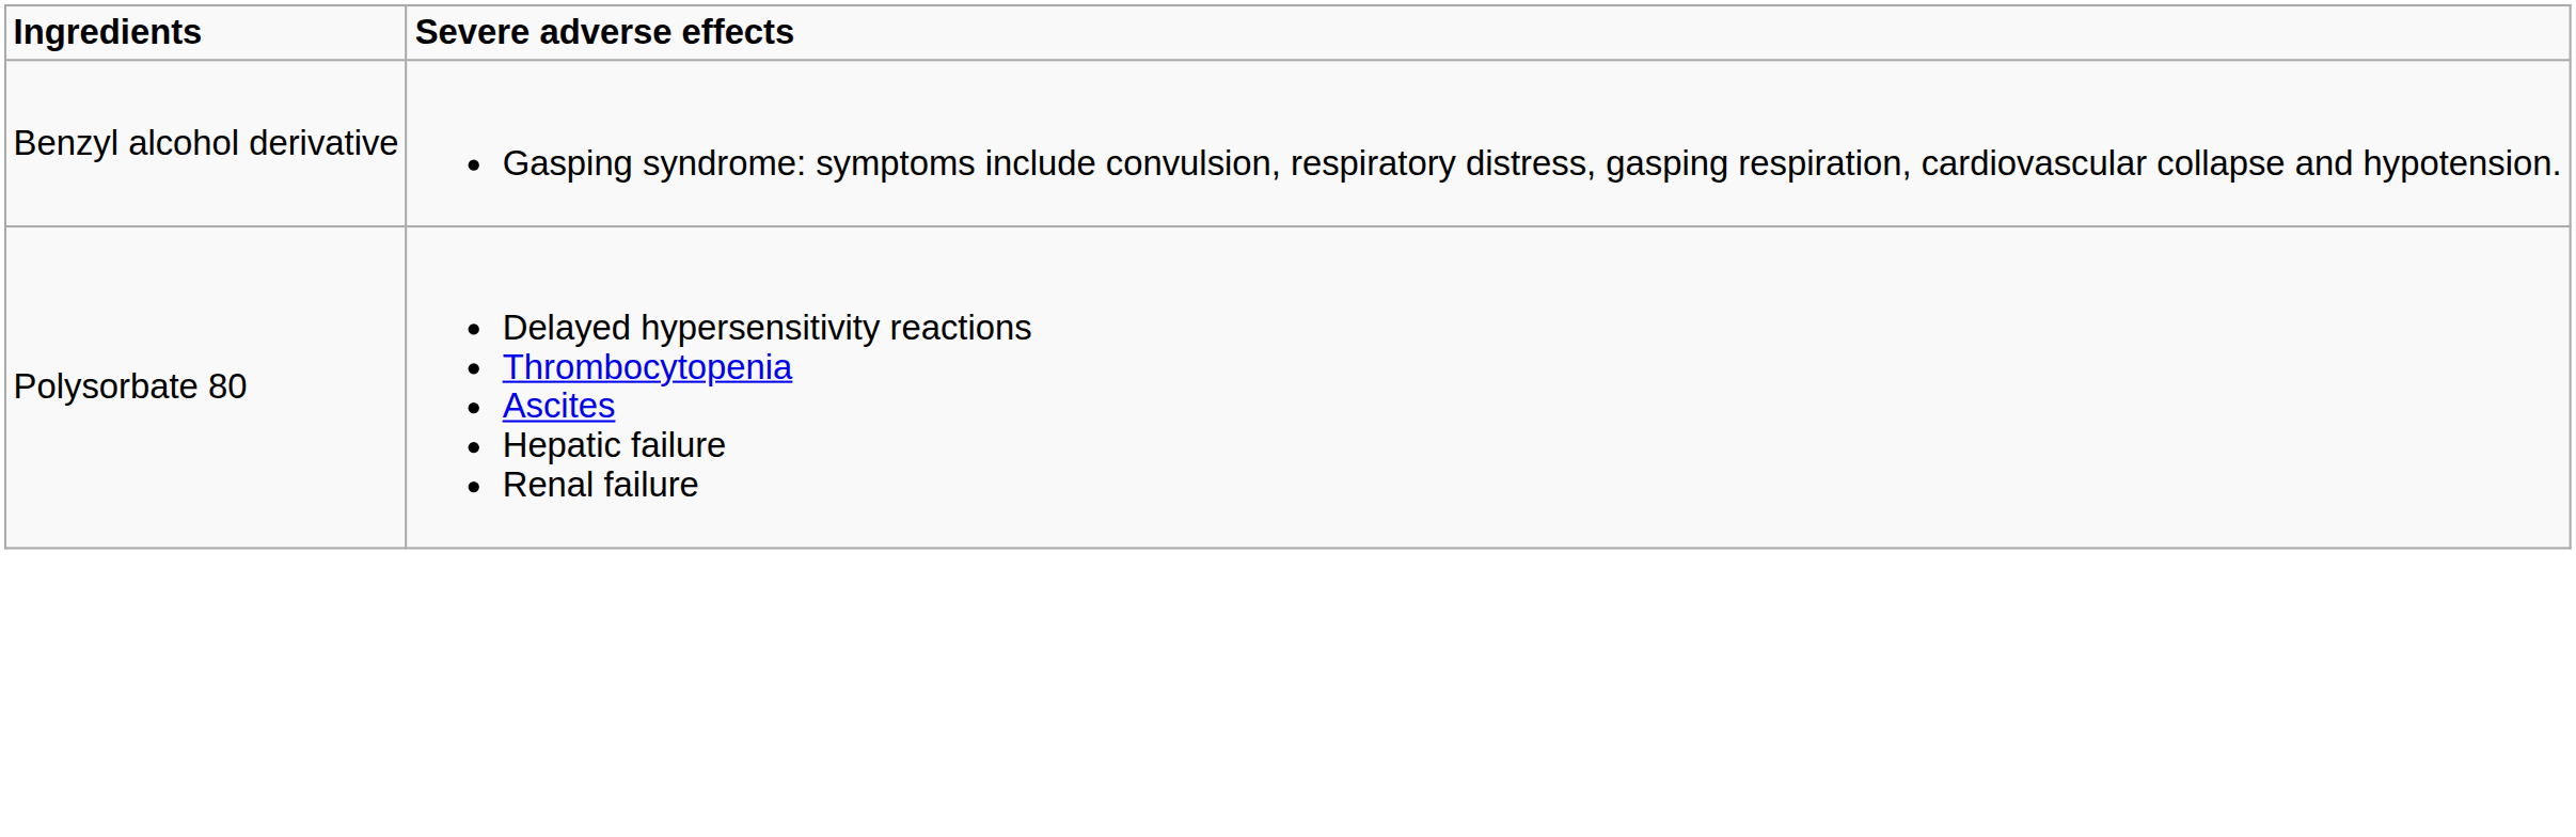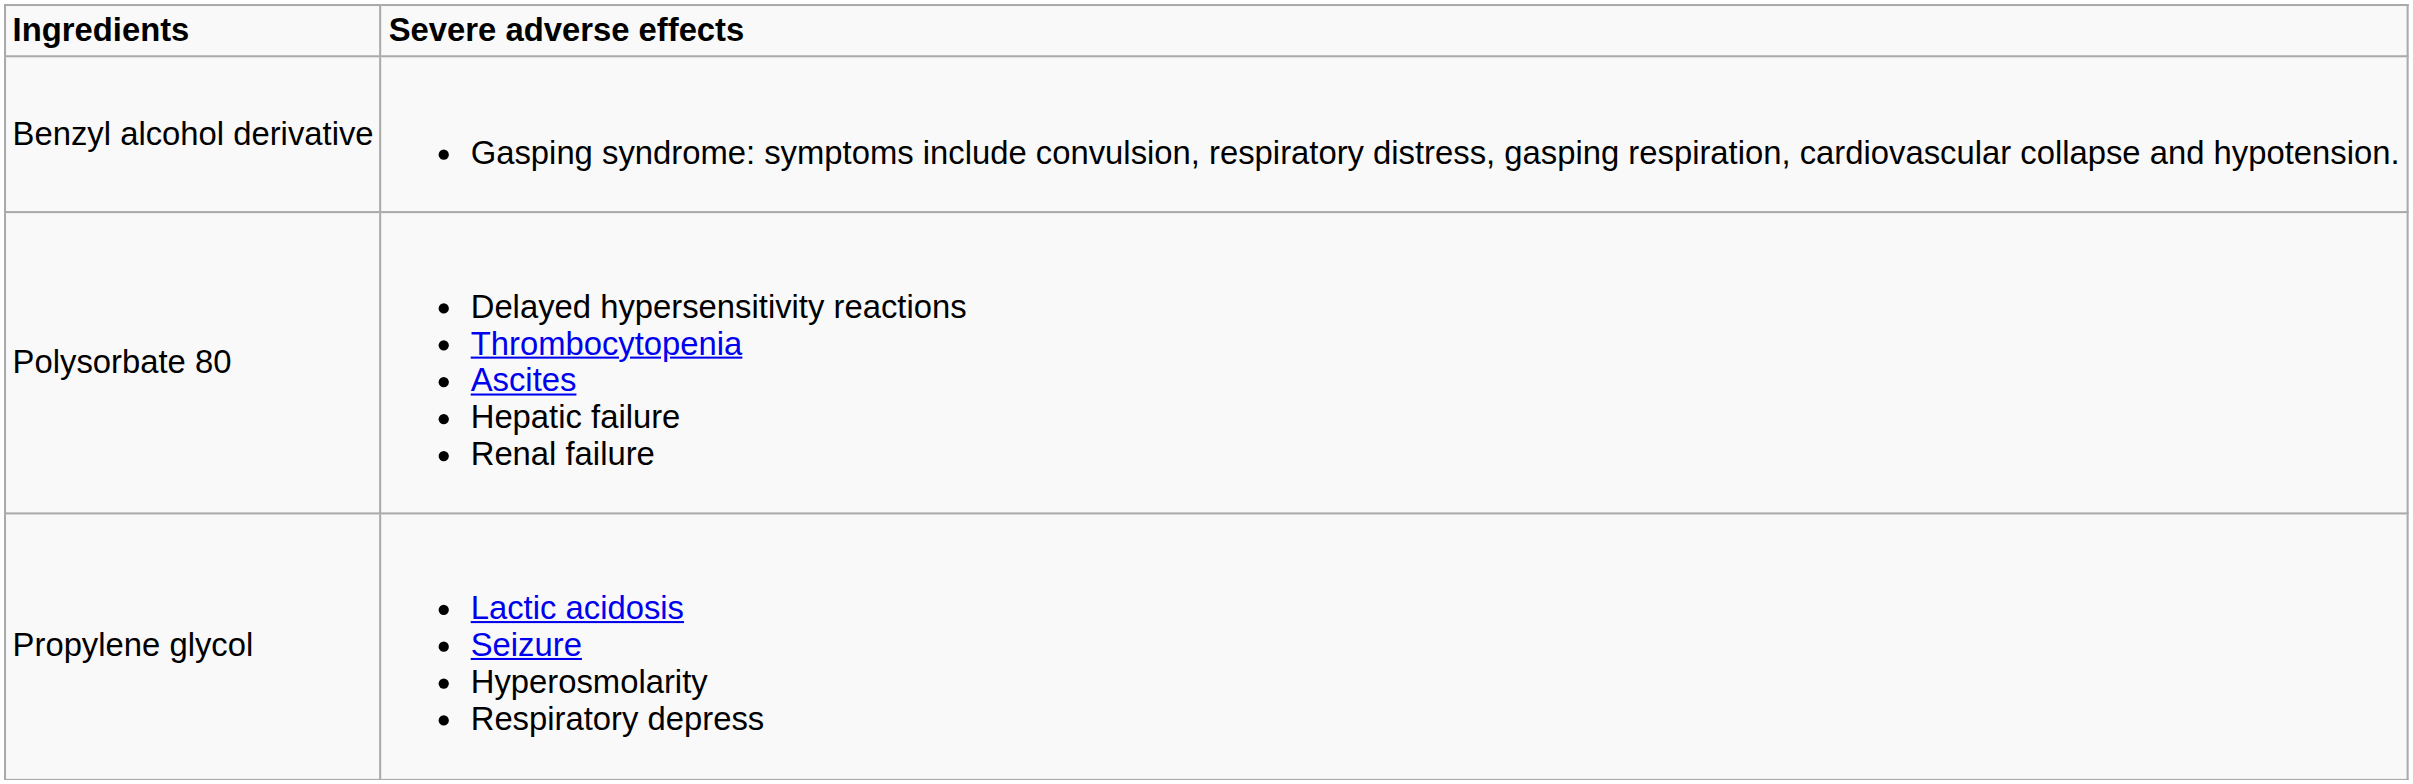+ row: Propylene glycol | Lactic acidosis Seizure Hyperosmolarity Respiratory depress
